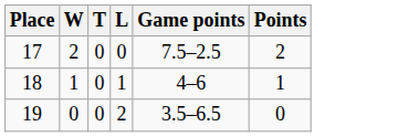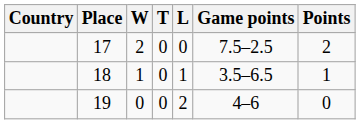+ column: Country
18 | Game points: 4–6 -> 3.5–6.5
19 | Game points: 3.5–6.5 -> 4–6
